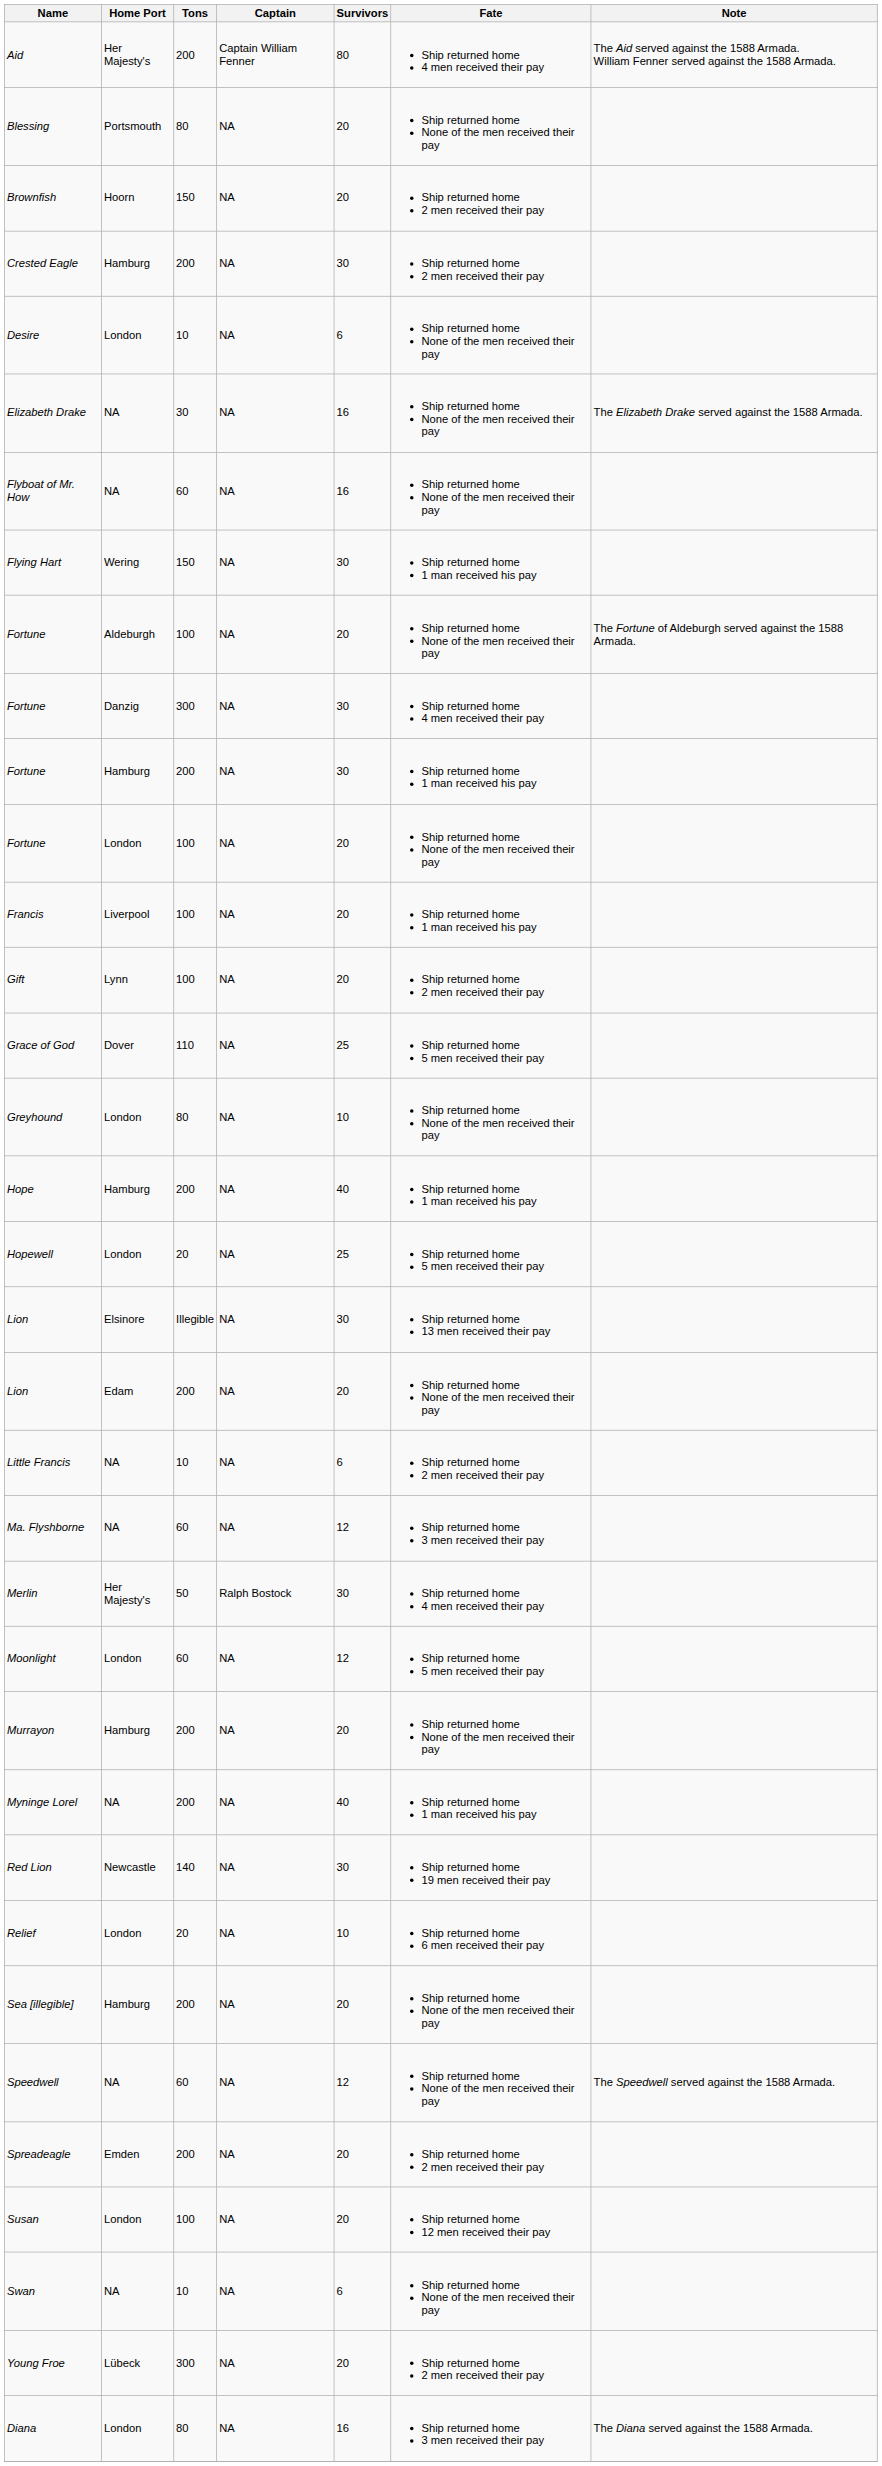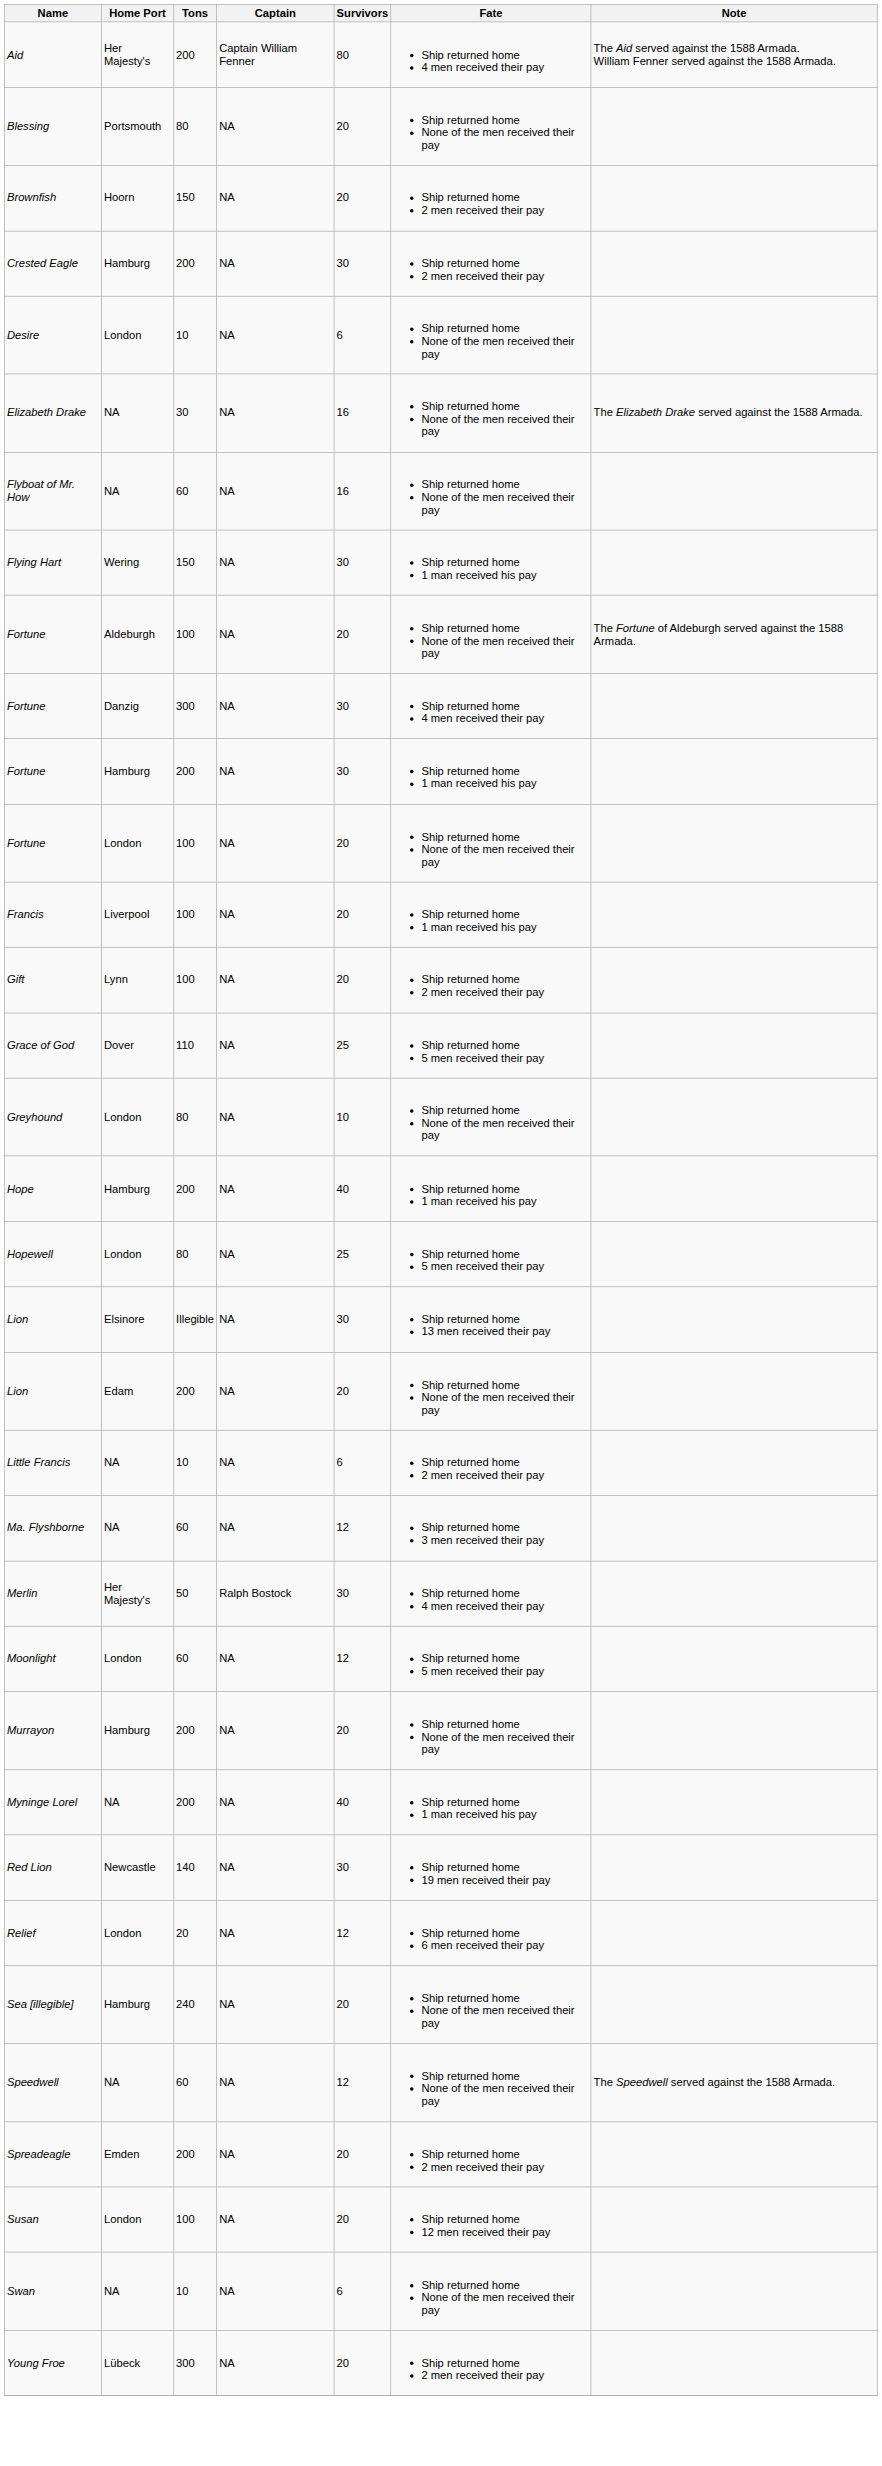Hopewell | Tons: 20 -> 80
Relief | Survivors: 10 -> 12
Sea [illegible] | Tons: 200 -> 240
- row: Diana | London | 80 | NA | 16 | Ship returned home 3 men received their pay | The Diana served against the 1588 Armada.
